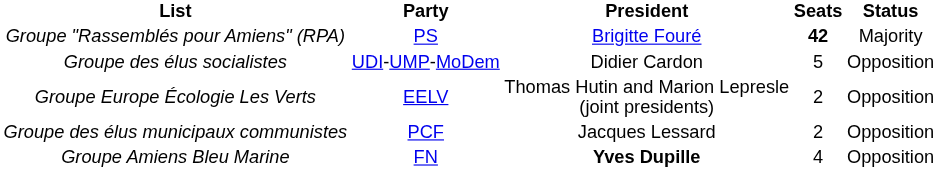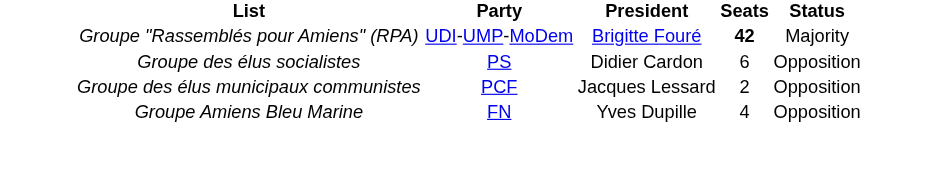Groupe "Rassemblés pour Amiens" (RPA) | Party: PS -> UDI-UMP-MoDem
Groupe des élus socialistes | Party: UDI-UMP-MoDem -> PS
Groupe des élus socialistes | Seats: 5 -> 6
- row: Groupe Europe Écologie Les Verts | EELV | Thomas Hutin and Marion Lepresle (joint presidents) | 2 | Opposition
Groupe Amiens Bleu Marine | President: bold -> normal
